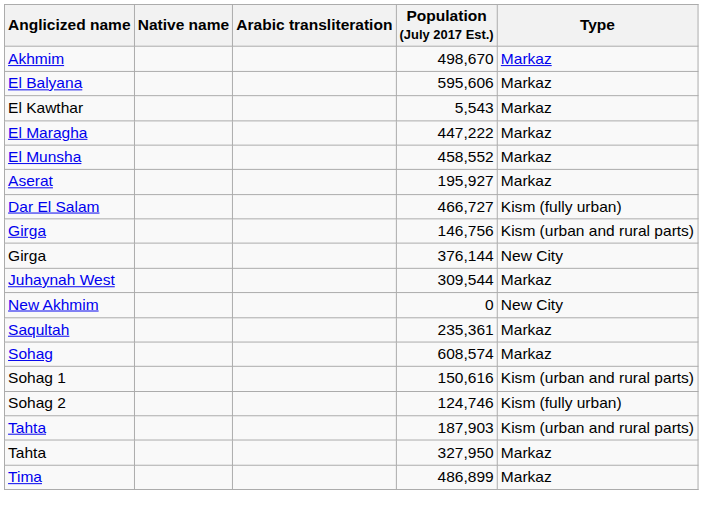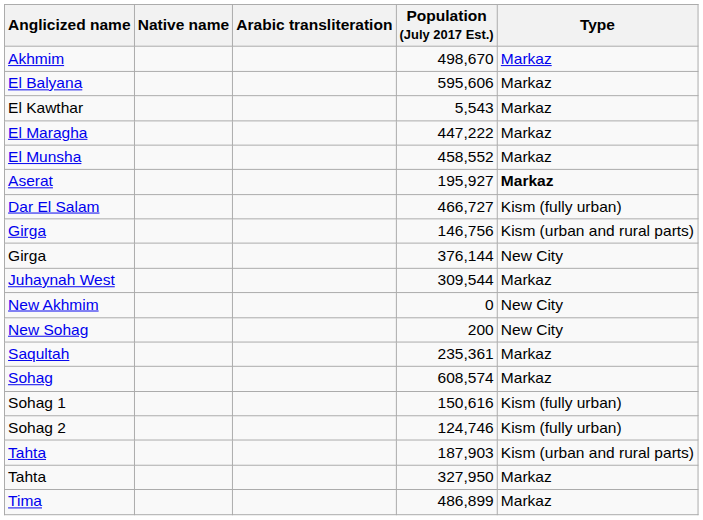195,927 | Type: normal -> bold
+ row: New Sohag | 200 | New City
150,616 | Type: Kism (urban and rural parts) -> Kism (fully urban)
